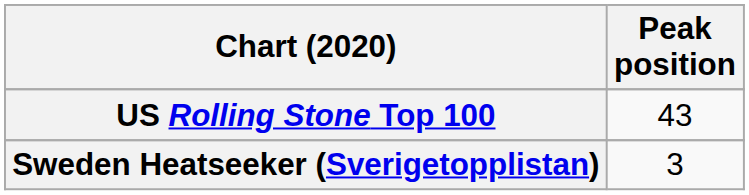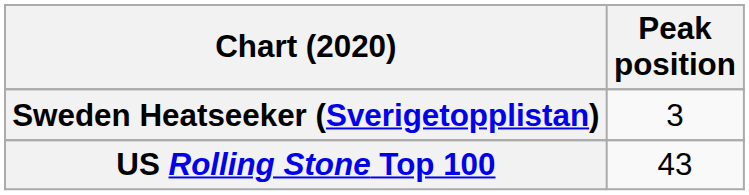rows swapped: Sweden Heatseeker (Sverigetopplistan) <-> US Rolling Stone Top 100
